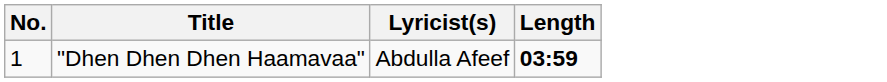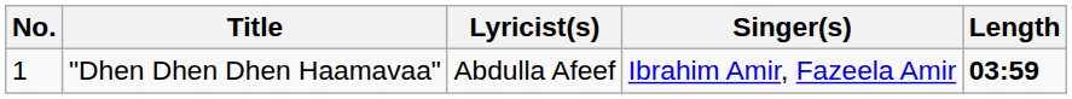+ column: Singer(s) | Ibrahim Amir, Fazeela Amir
